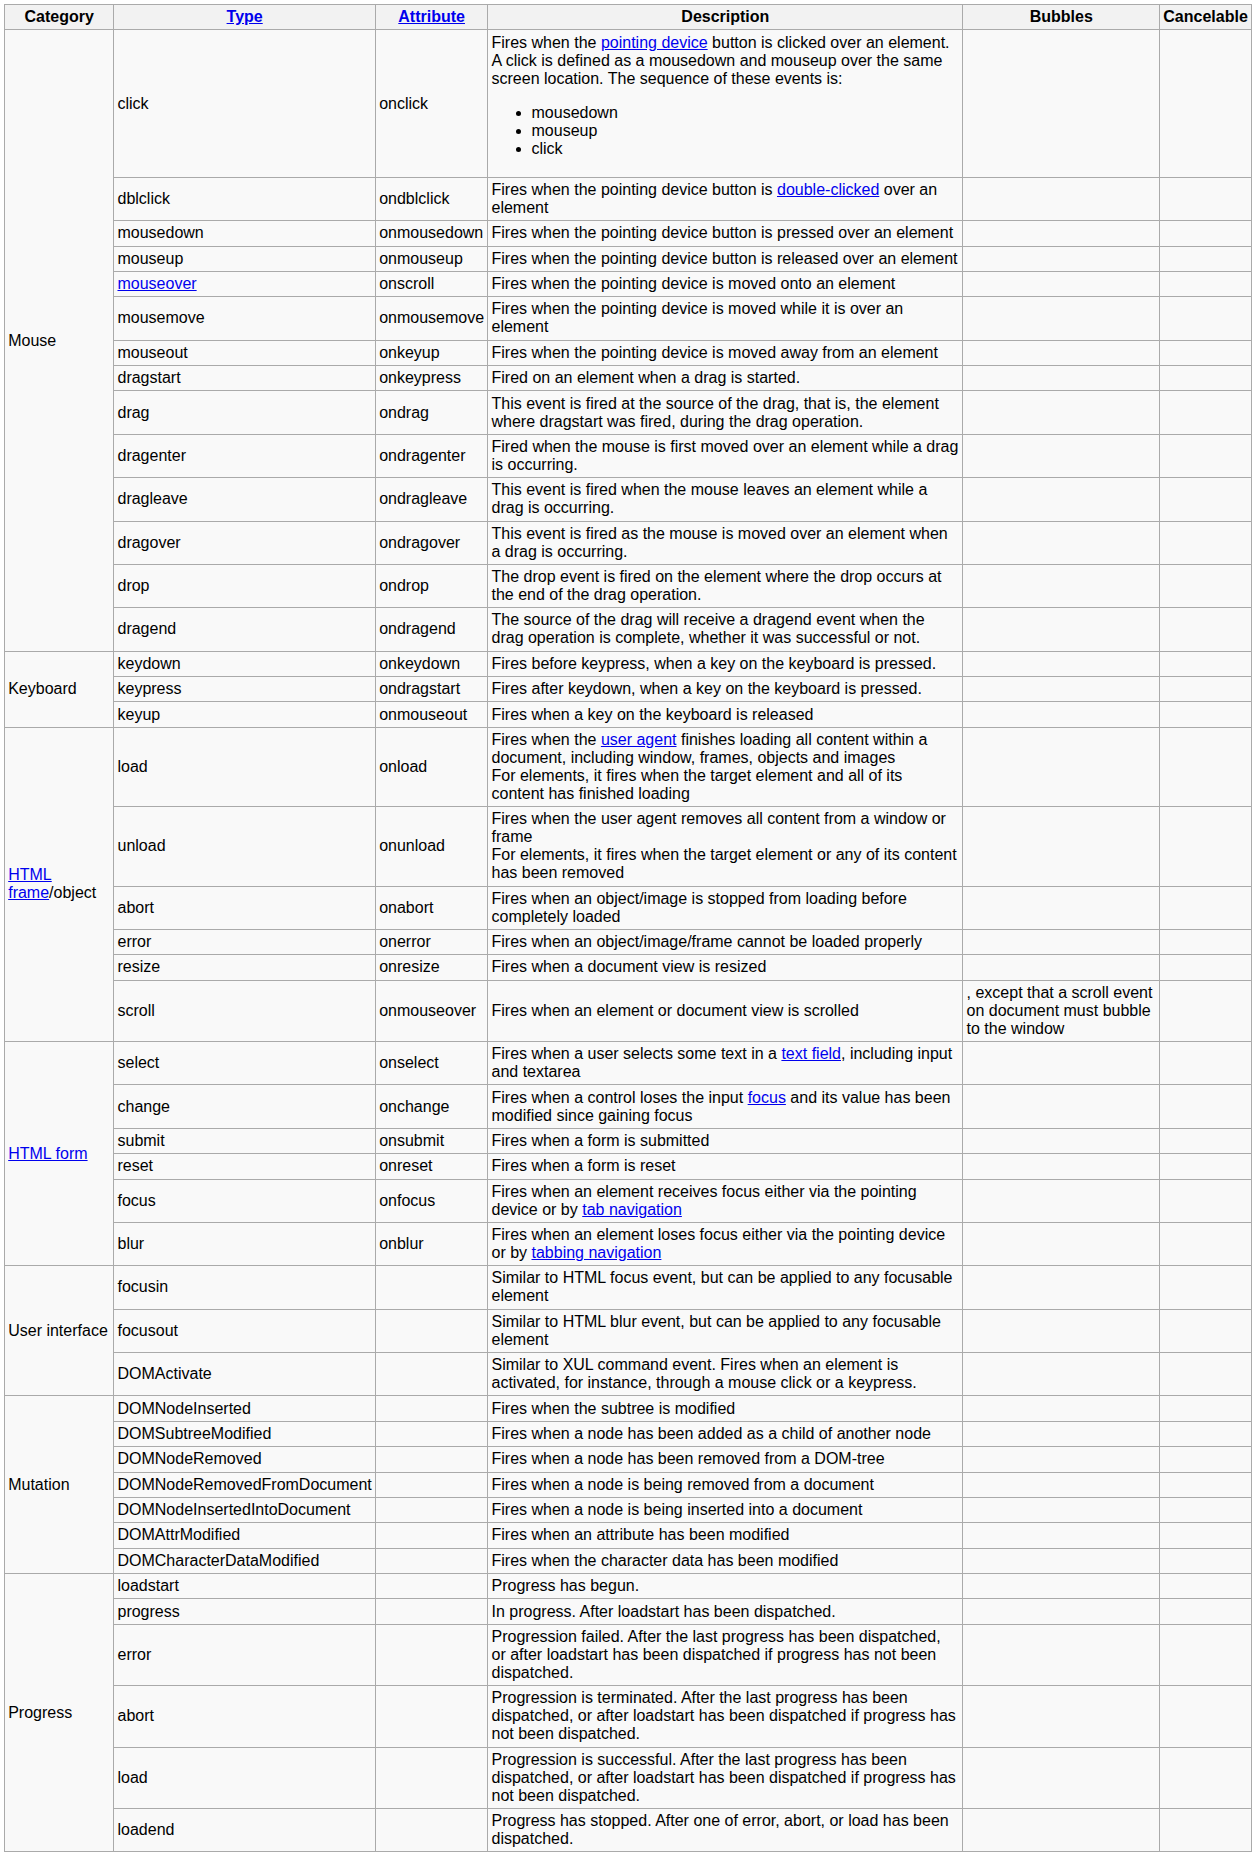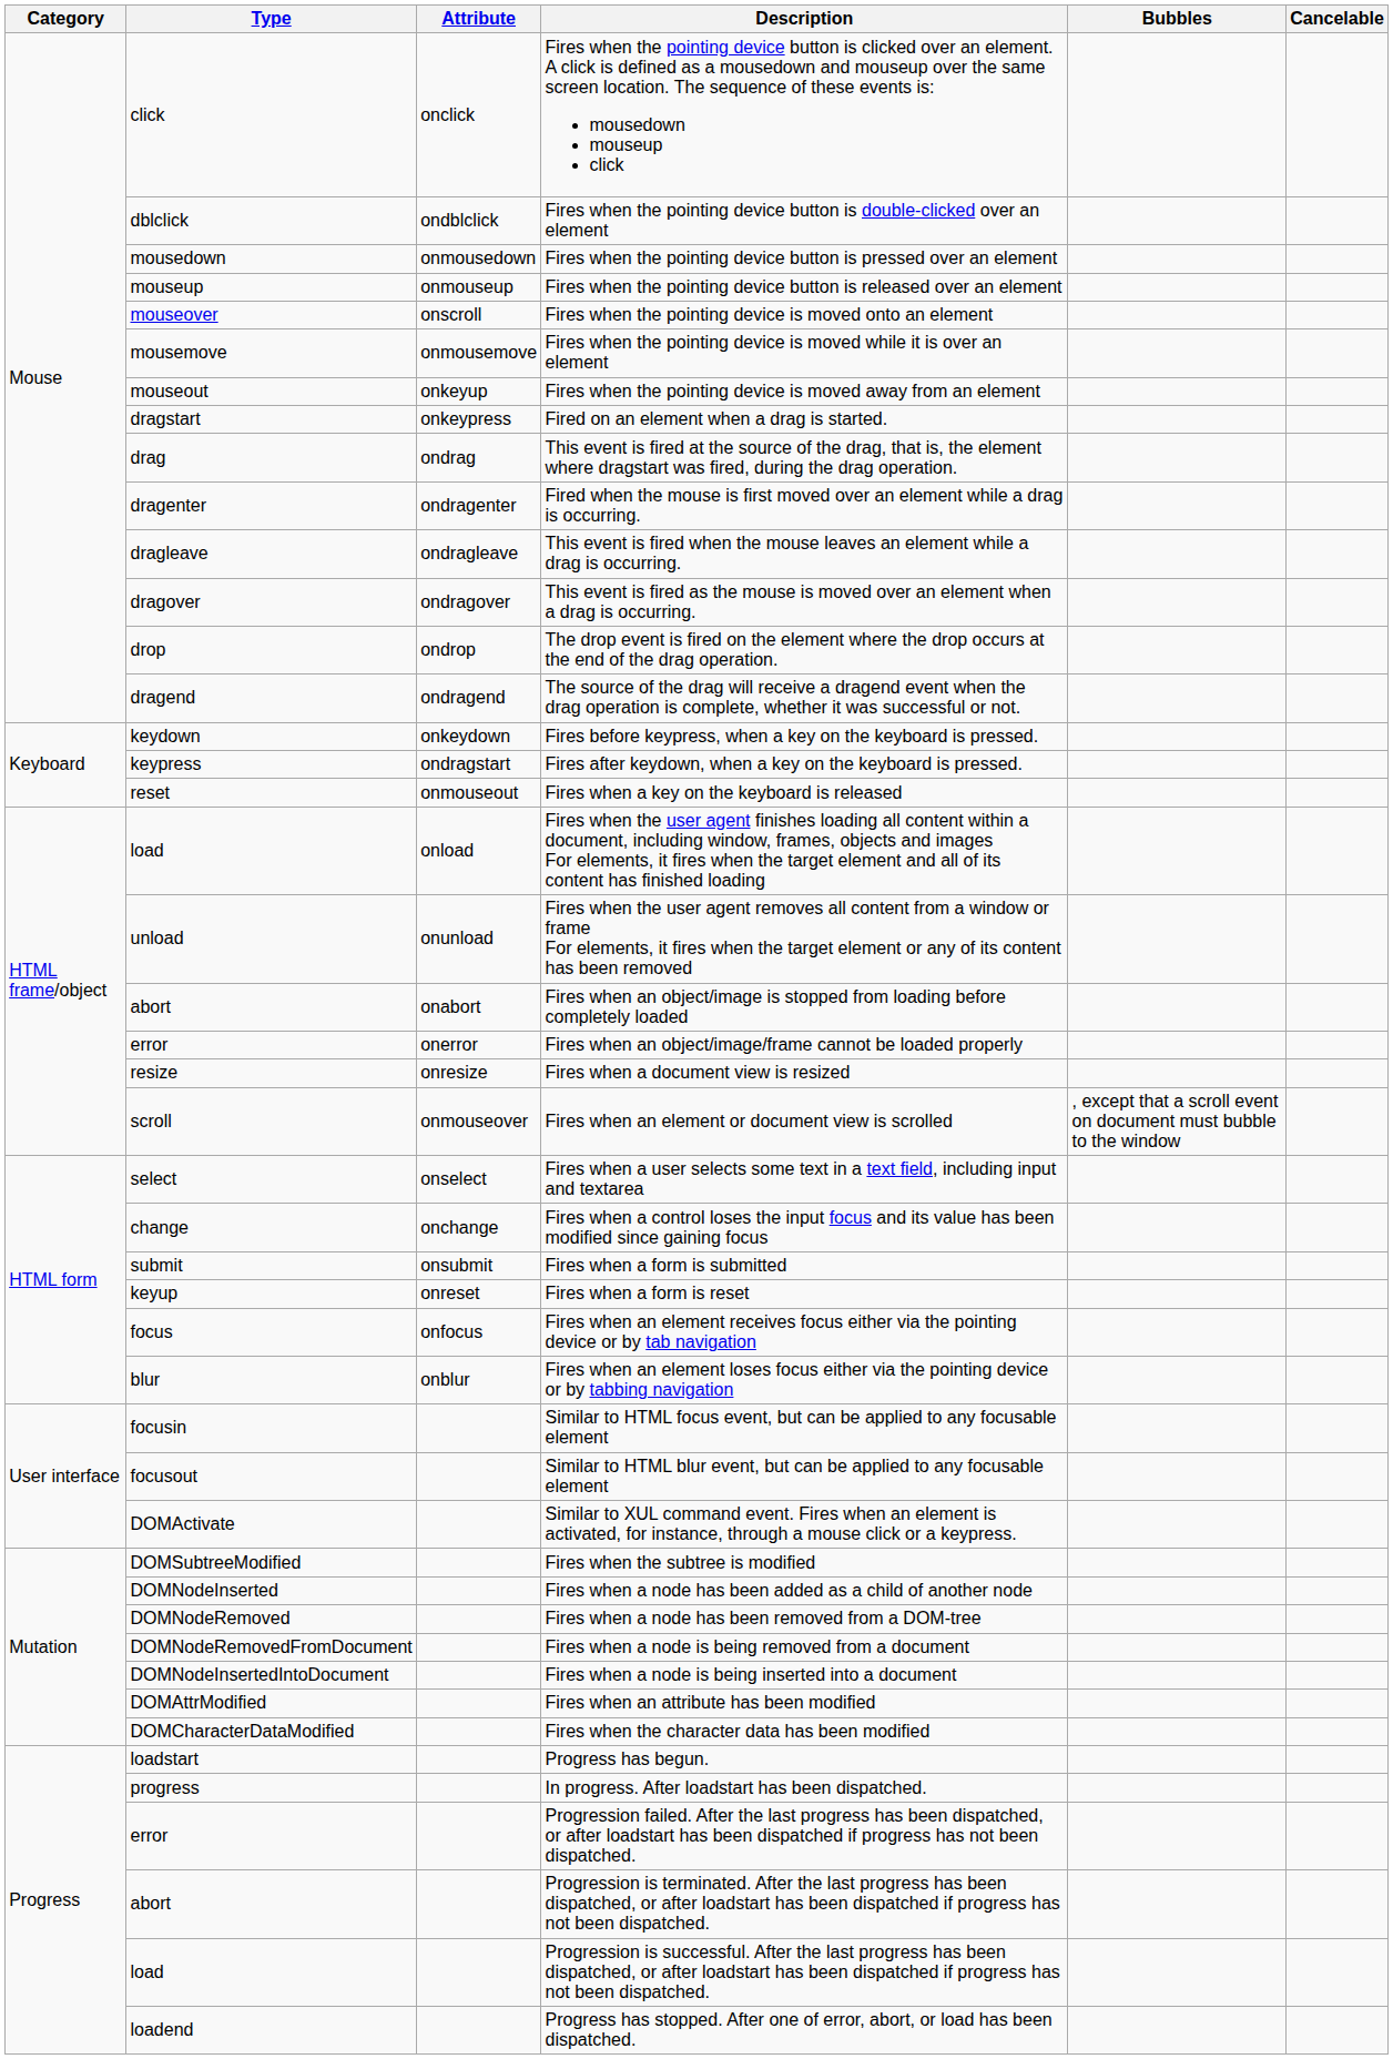Fires when a key on the keyboard is released | Type: keyup -> reset
Fires when a form is reset | Type: reset -> keyup
Fires when the subtree is modified | Type: DOMNodeInserted -> DOMSubtreeModified
Fires when a node has been added as a child of another node | Type: DOMSubtreeModified -> DOMNodeInserted
